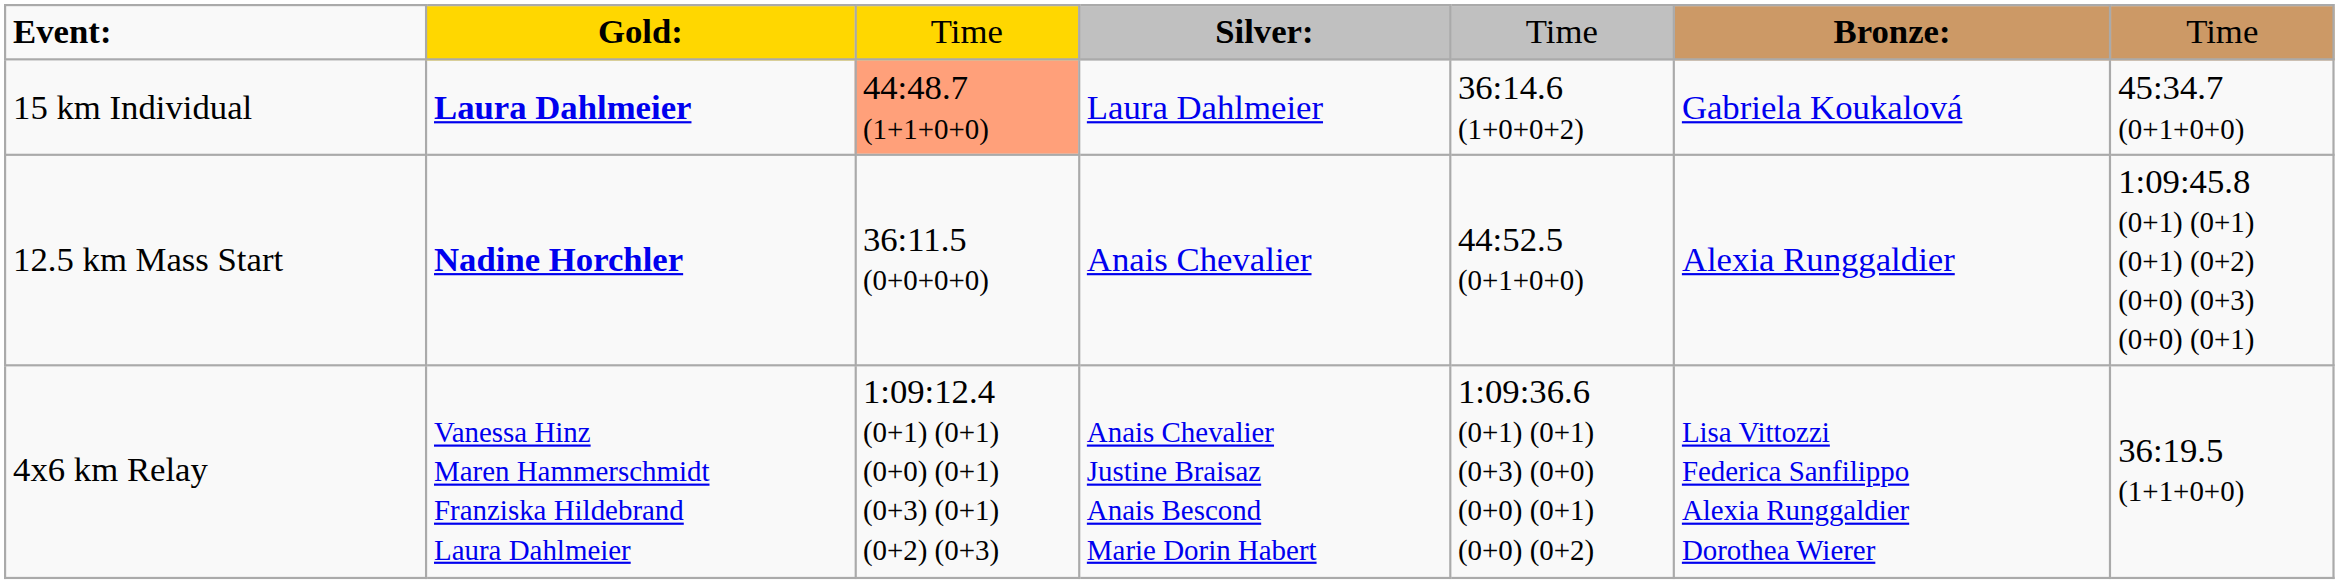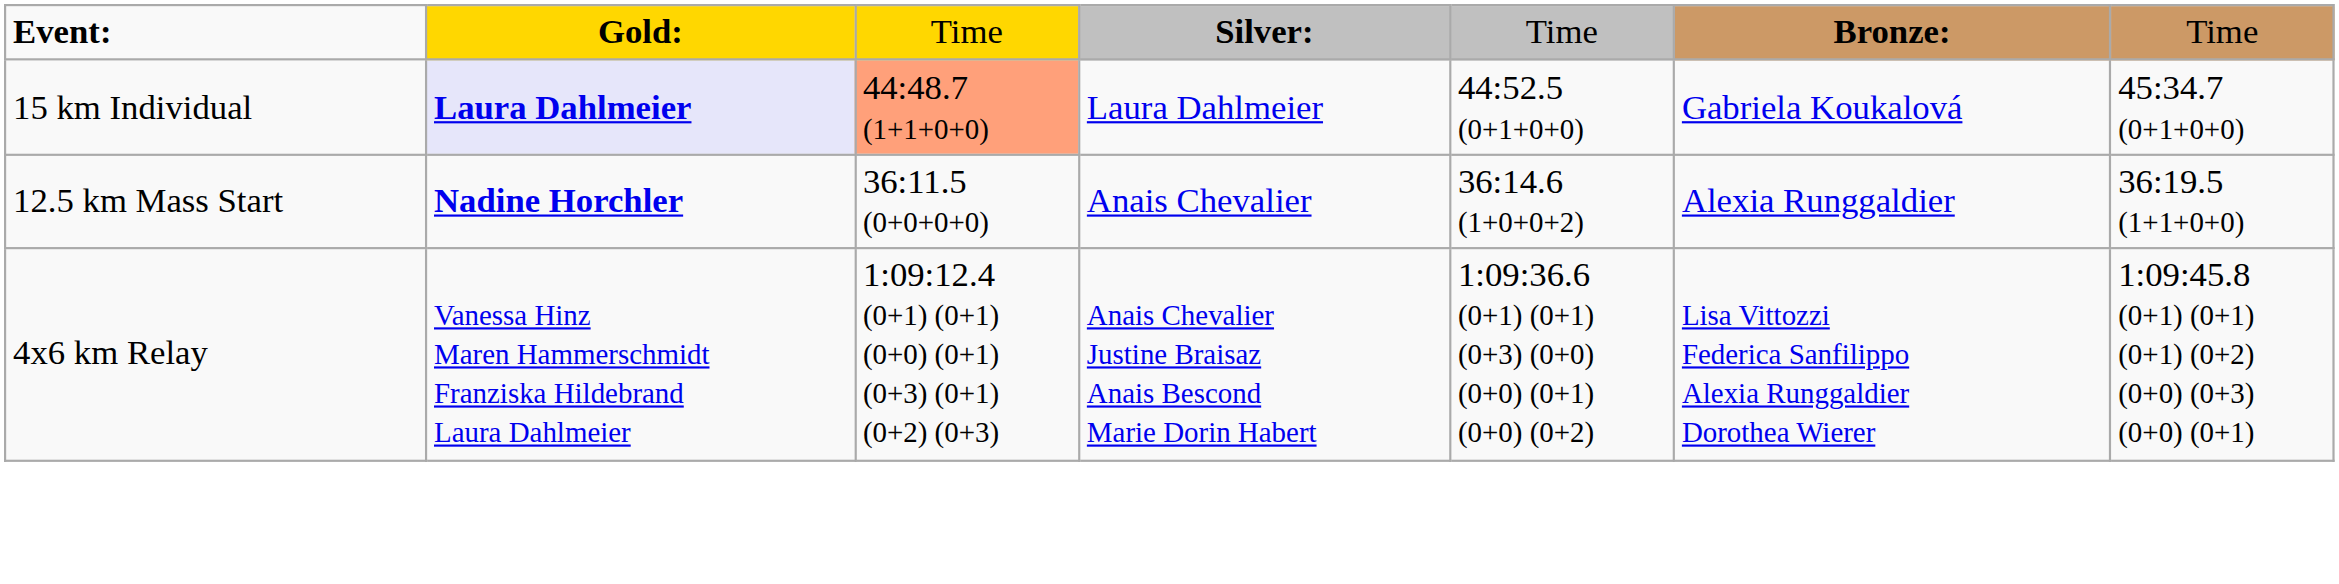15 km Individual | column 2: no background -> lavender background
15 km Individual | column 5: 36:14.6 (1+0+0+2) -> 44:52.5 (0+1+0+0)
12.5 km Mass Start | column 5: 44:52.5 (0+1+0+0) -> 36:14.6 (1+0+0+2)
12.5 km Mass Start | column 7: 1:09:45.8 (0+1) (0+1) (0+1) (0+2) (0+0) (0+3) (0+0) (0+1) -> 36:19.5 (1+1+0+0)
4x6 km Relay | column 7: 36:19.5 (1+1+0+0) -> 1:09:45.8 (0+1) (0+1) (0+1) (0+2) (0+0) (0+3) (0+0) (0+1)
